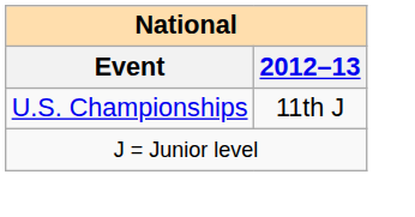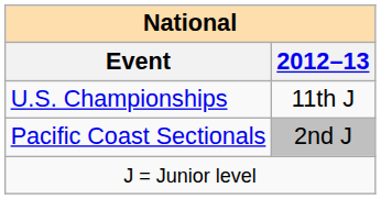+ row: Pacific Coast Sectionals | 2nd J
